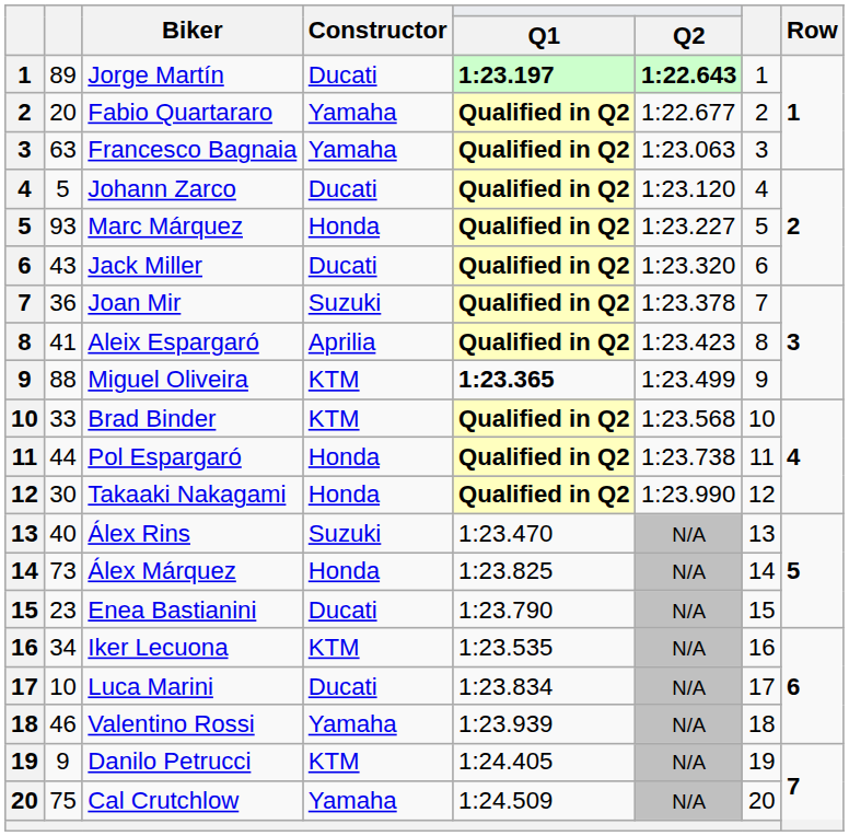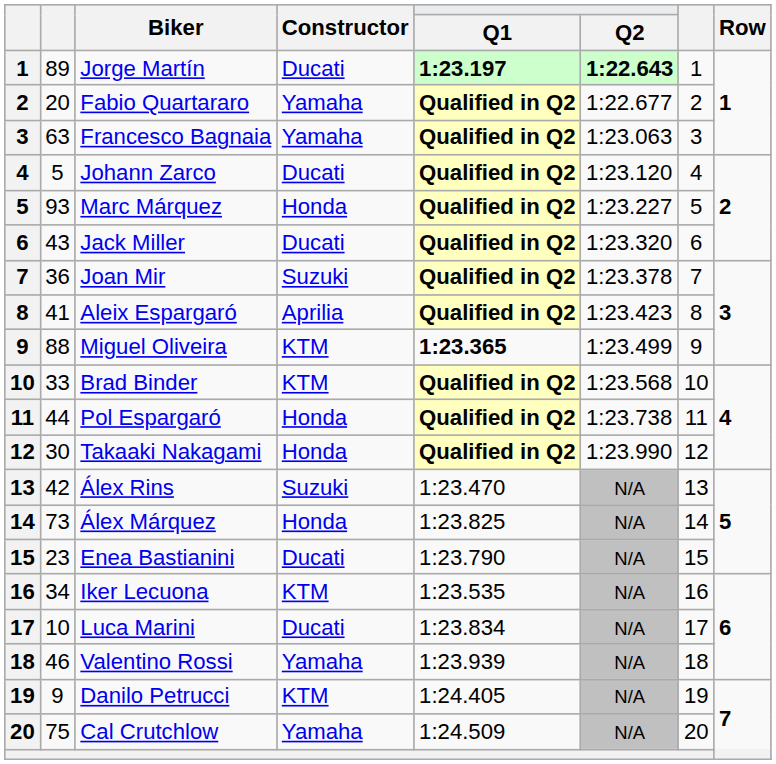Álex Rins | column 2: 40 -> 42
